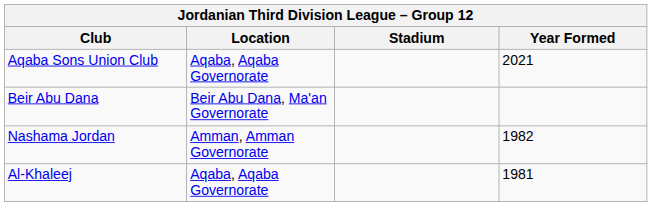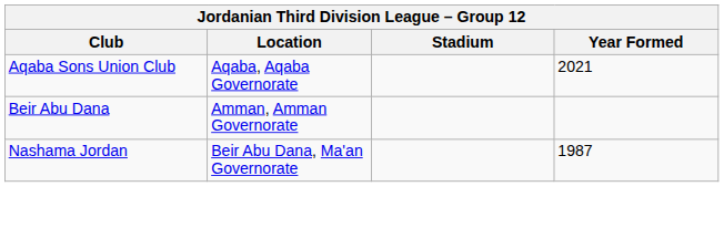Beir Abu Dana | Location: Beir Abu Dana, Ma'an Governorate -> Amman, Amman Governorate
Nashama Jordan | Location: Amman, Amman Governorate -> Beir Abu Dana, Ma'an Governorate
Nashama Jordan | Year Formed: 1982 -> 1987
- row: Al-Khaleej | Aqaba, Aqaba Governorate | 1981
